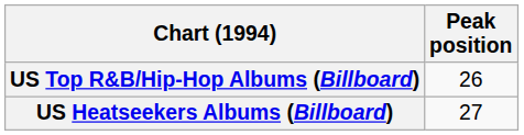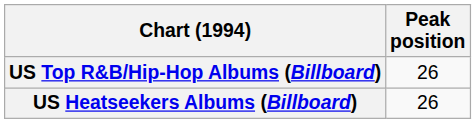US Heatseekers Albums (Billboard) | Peak position: 27 -> 26
